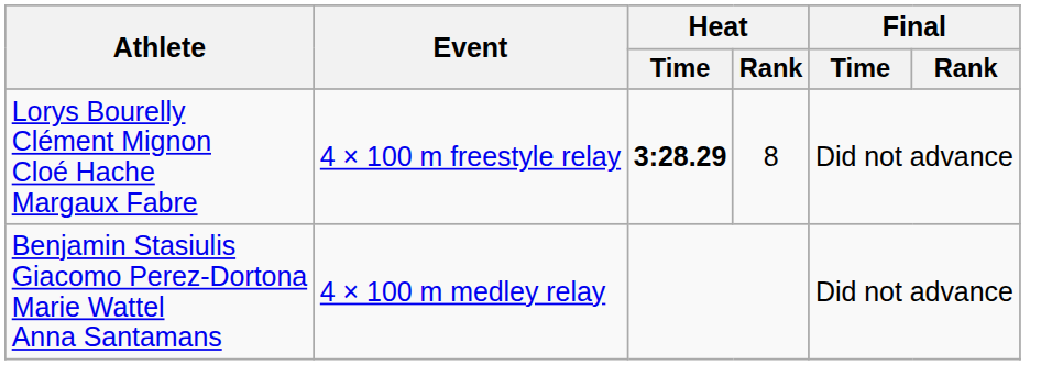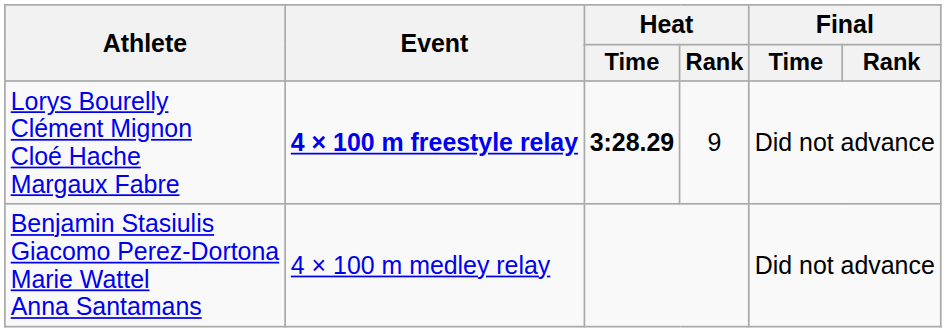Lorys Bourelly Clément Mignon Cloé Hache Margaux Fabre | Event: normal -> bold
Lorys Bourelly Clément Mignon Cloé Hache Margaux Fabre | Heat / Rank: 8 -> 9
